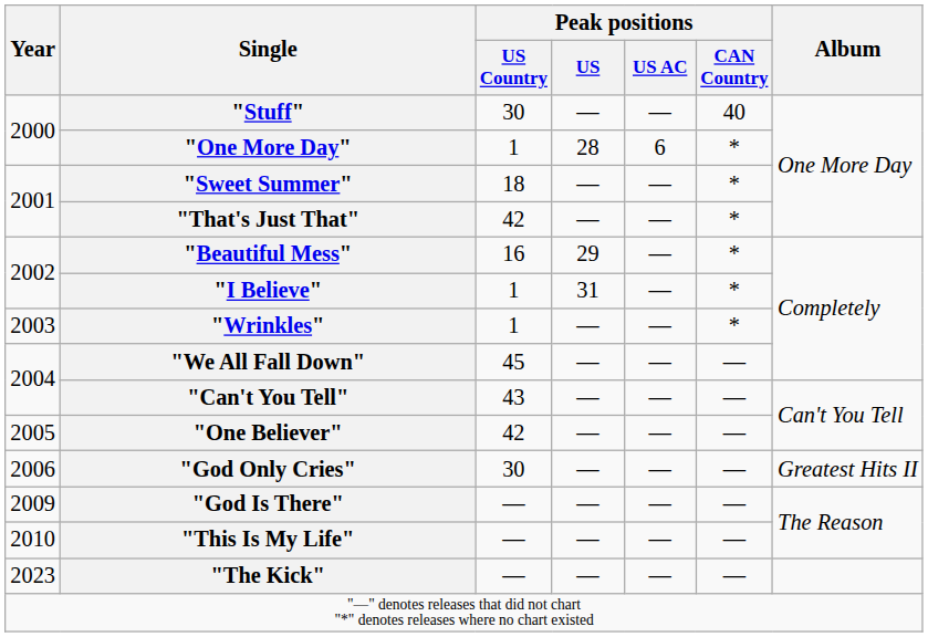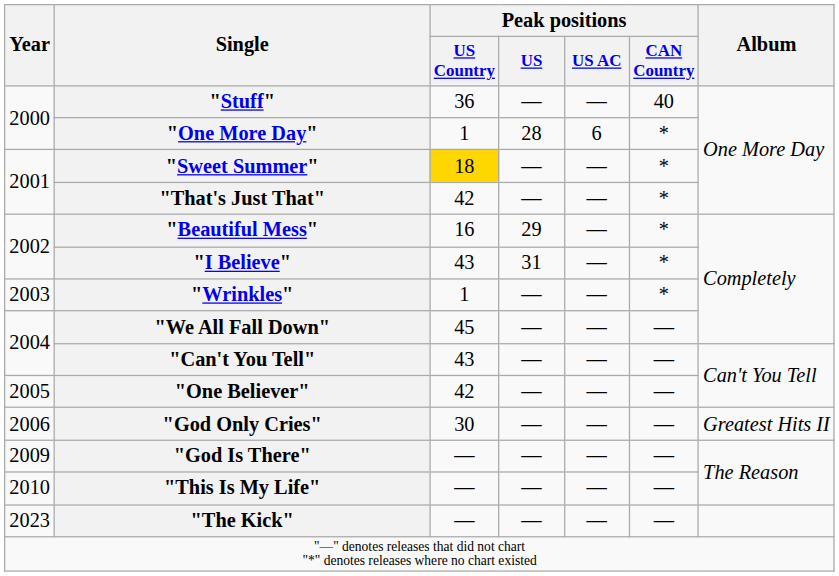"Stuff" | Peak positions / US Country: 30 -> 36
"Sweet Summer" | Peak positions / US Country: no background -> gold background
"I Believe" | Peak positions / US Country: 1 -> 43
